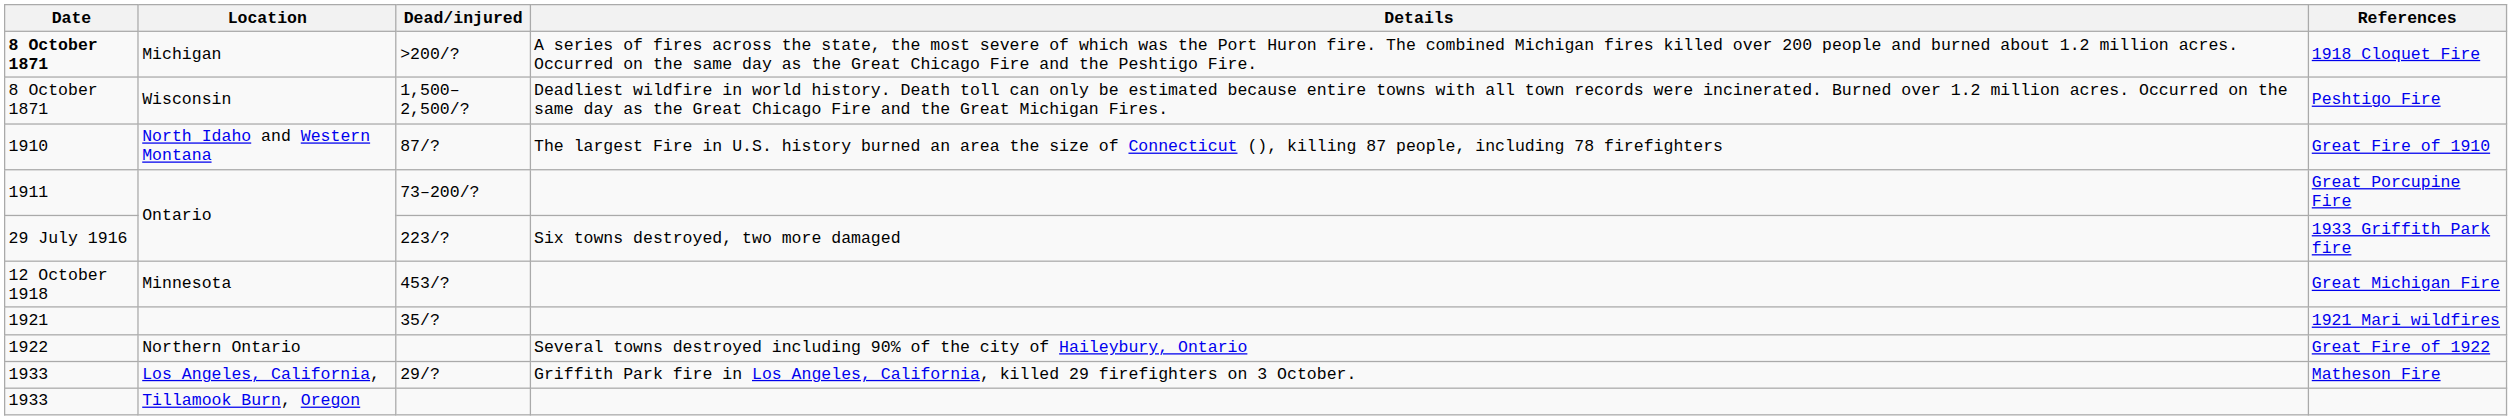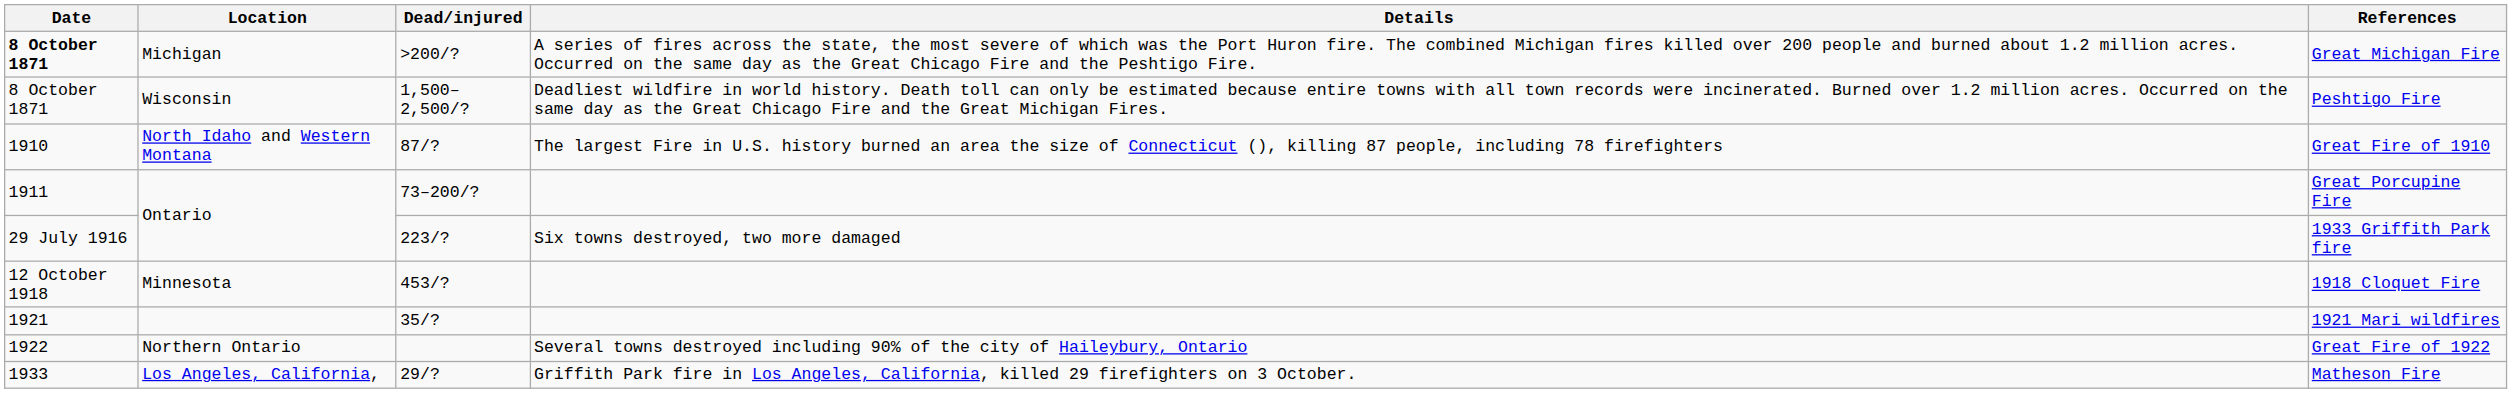Michigan | References: 1918 Cloquet Fire -> Great Michigan Fire
Minnesota | References: Great Michigan Fire -> 1918 Cloquet Fire
- row: 1933 | Tillamook Burn, Oregon
